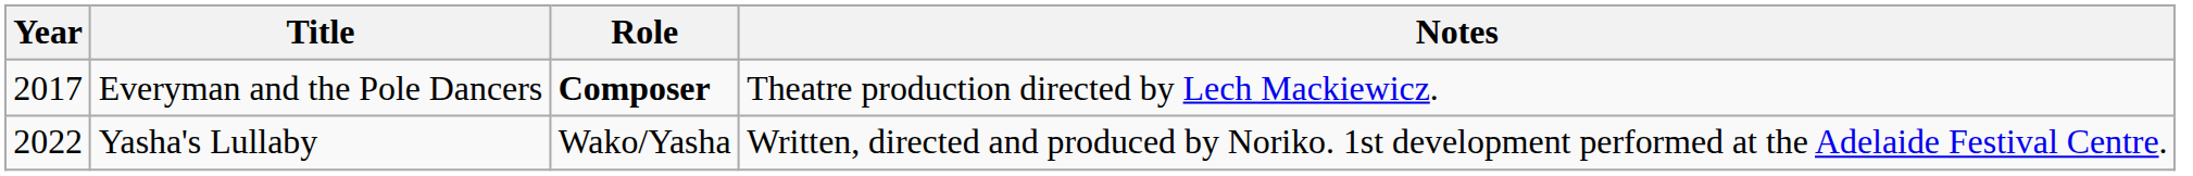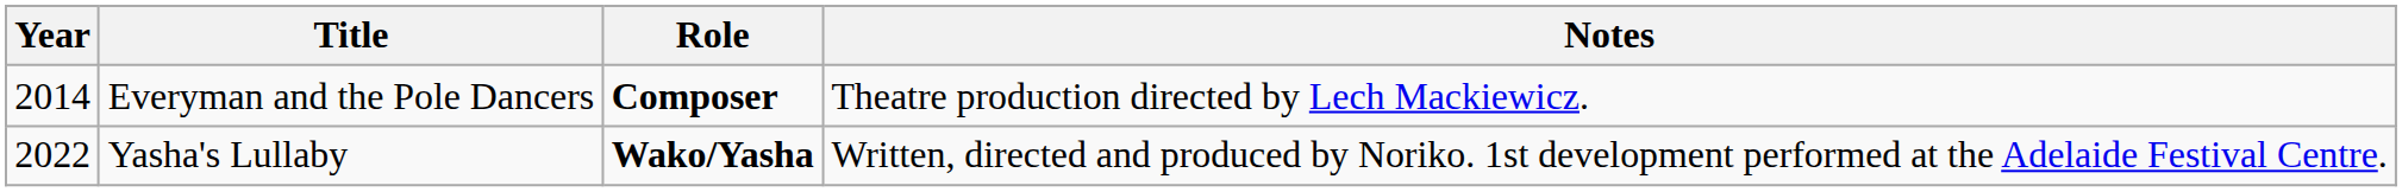Everyman and the Pole Dancers | Year: 2017 -> 2014
Yasha's Lullaby | Role: normal -> bold
